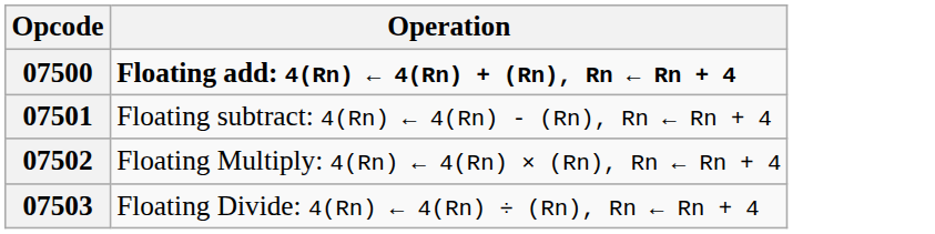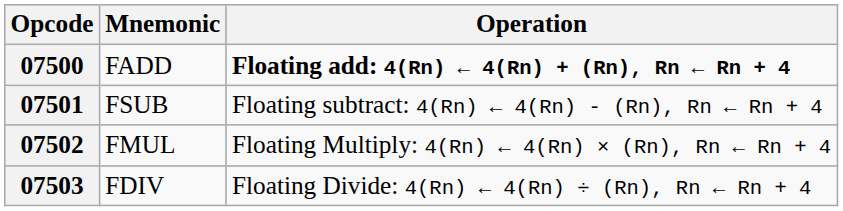+ column: Mnemonic | FADD | FSUB | FMUL | FDIV
